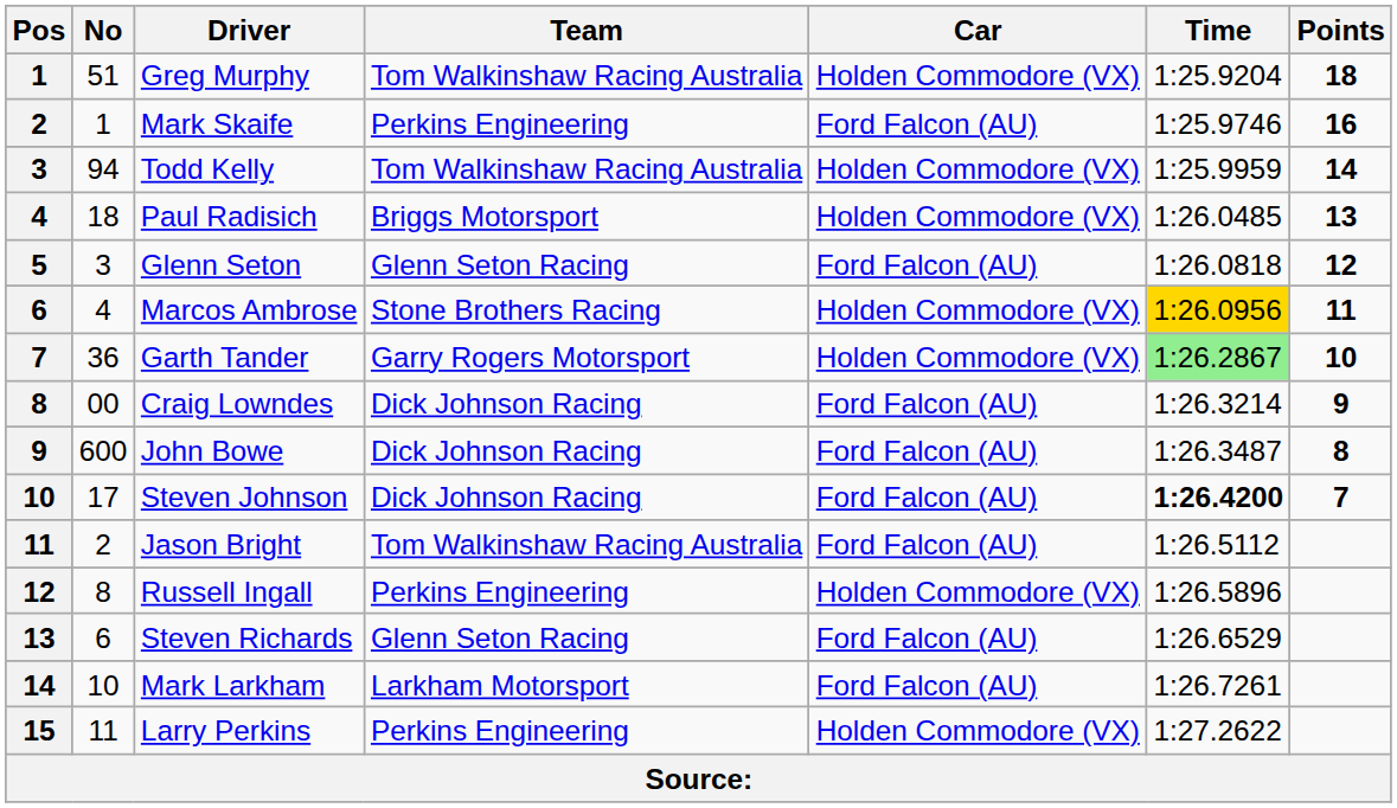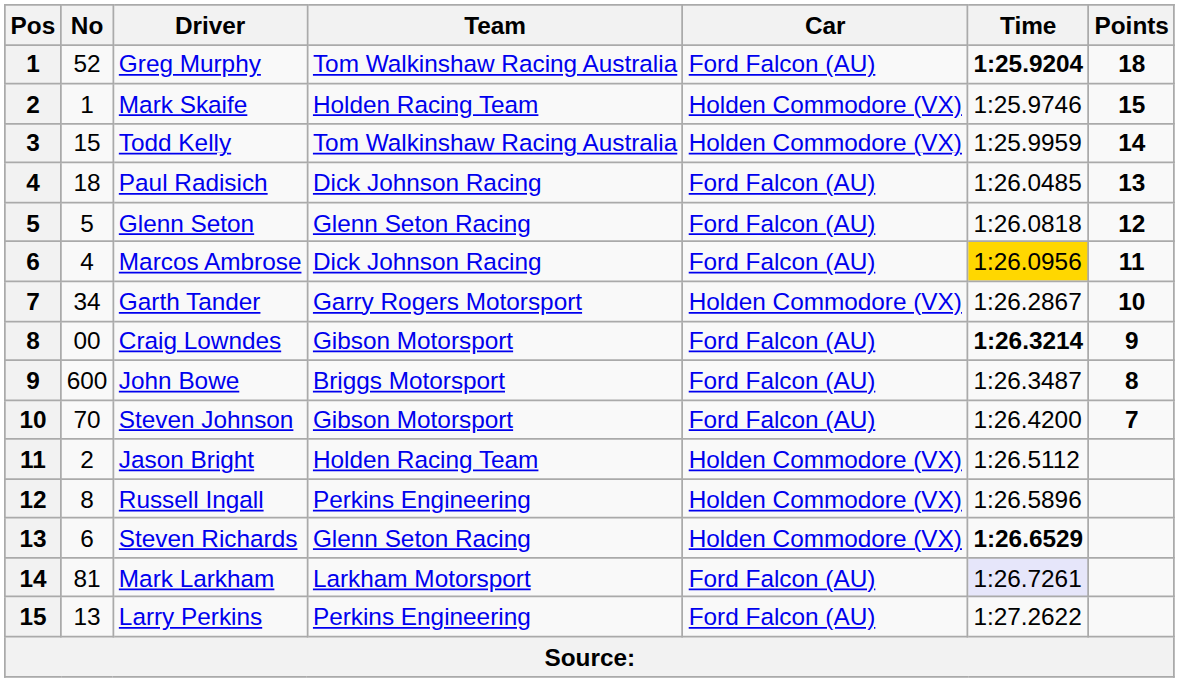Greg Murphy | No: 51 -> 52
Greg Murphy | Car: Holden Commodore (VX) -> Ford Falcon (AU)
Greg Murphy | Time: normal -> bold
Mark Skaife | Team: Perkins Engineering -> Holden Racing Team
Mark Skaife | Car: Ford Falcon (AU) -> Holden Commodore (VX)
Mark Skaife | Points: 16 -> 15
Todd Kelly | No: 94 -> 15
Paul Radisich | Team: Briggs Motorsport -> Dick Johnson Racing
Paul Radisich | Car: Holden Commodore (VX) -> Ford Falcon (AU)
Glenn Seton | No: 3 -> 5
Marcos Ambrose | Team: Stone Brothers Racing -> Dick Johnson Racing
Marcos Ambrose | Car: Holden Commodore (VX) -> Ford Falcon (AU)
Garth Tander | No: 36 -> 34
Garth Tander | Time: lightgreen background -> no background
Craig Lowndes | Team: Dick Johnson Racing -> Gibson Motorsport
Craig Lowndes | Time: normal -> bold
John Bowe | Team: Dick Johnson Racing -> Briggs Motorsport
Steven Johnson | No: 17 -> 70
Steven Johnson | Team: Dick Johnson Racing -> Gibson Motorsport
Steven Johnson | Time: bold -> normal
Jason Bright | Team: Tom Walkinshaw Racing Australia -> Holden Racing Team
Jason Bright | Car: Ford Falcon (AU) -> Holden Commodore (VX)
Steven Richards | Car: Ford Falcon (AU) -> Holden Commodore (VX)
Steven Richards | Time: normal -> bold
Mark Larkham | No: 10 -> 81
Mark Larkham | Time: no background -> lavender background
Larry Perkins | No: 11 -> 13
Larry Perkins | Car: Holden Commodore (VX) -> Ford Falcon (AU)
